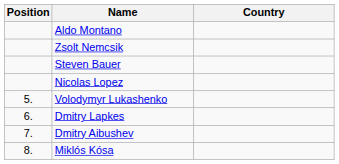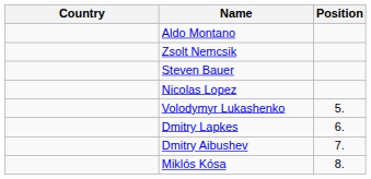columns swapped: Position <-> Country
